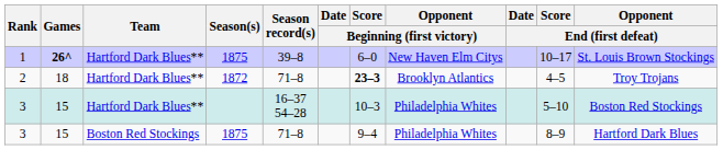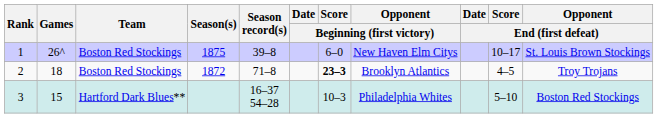1 | Games: bold -> normal
1 | Team: Hartford Dark Blues** -> Boston Red Stockings
2 | Team: Hartford Dark Blues** -> Boston Red Stockings
- row: 3 | 15 | Boston Red Stockings | 1875 | 71–8 | 9–4 | Philadelphia Whites | 8–9 | Hartford Dark Blues
